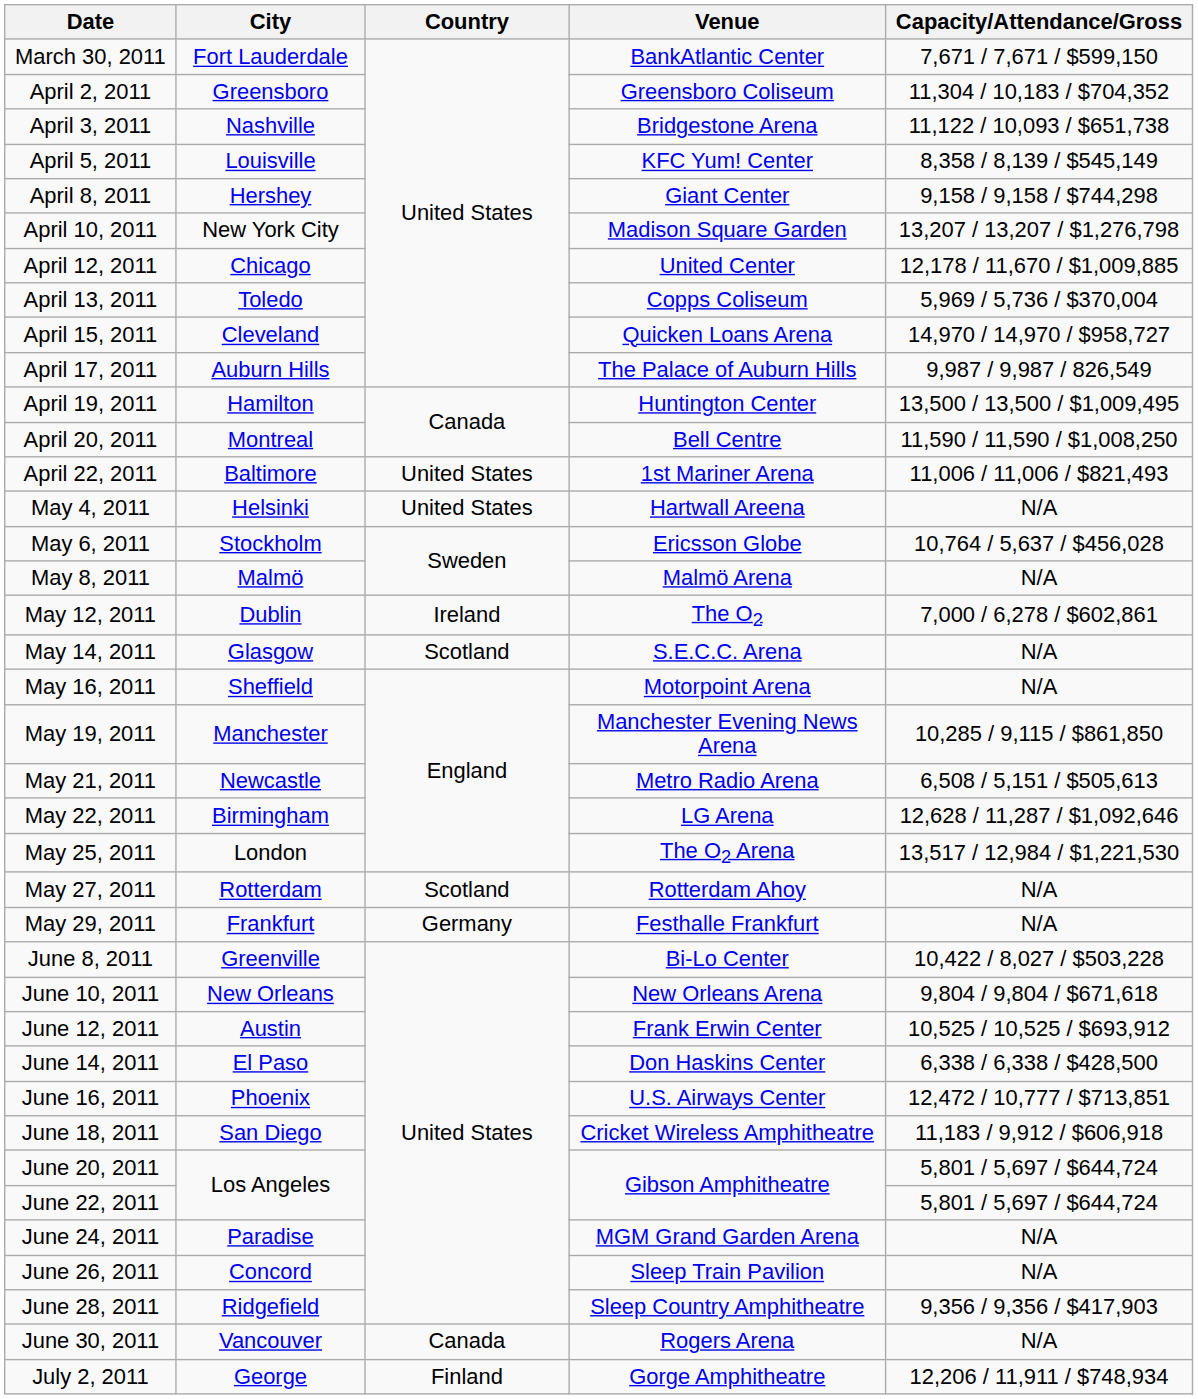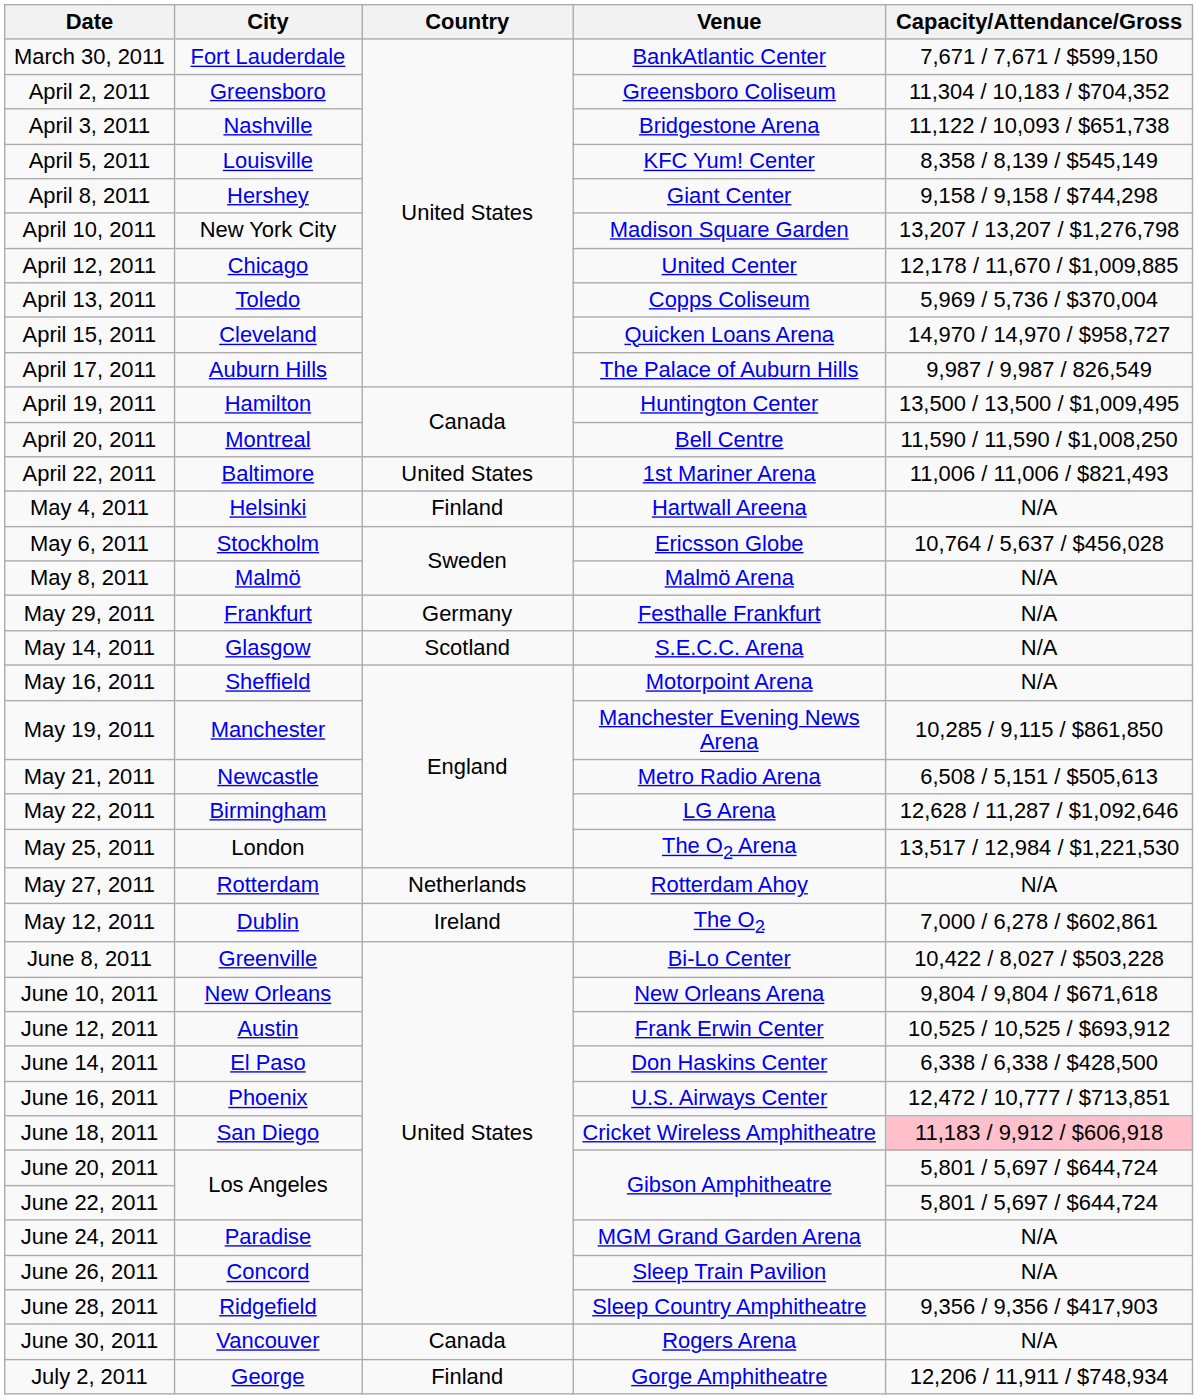May 4, 2011 | Country: United States -> Finland
rows swapped: May 12, 2011 <-> May 29, 2011
May 27, 2011 | Country: Scotland -> Netherlands
June 18, 2011 | Capacity/Attendance/Gross: no background -> pink background
